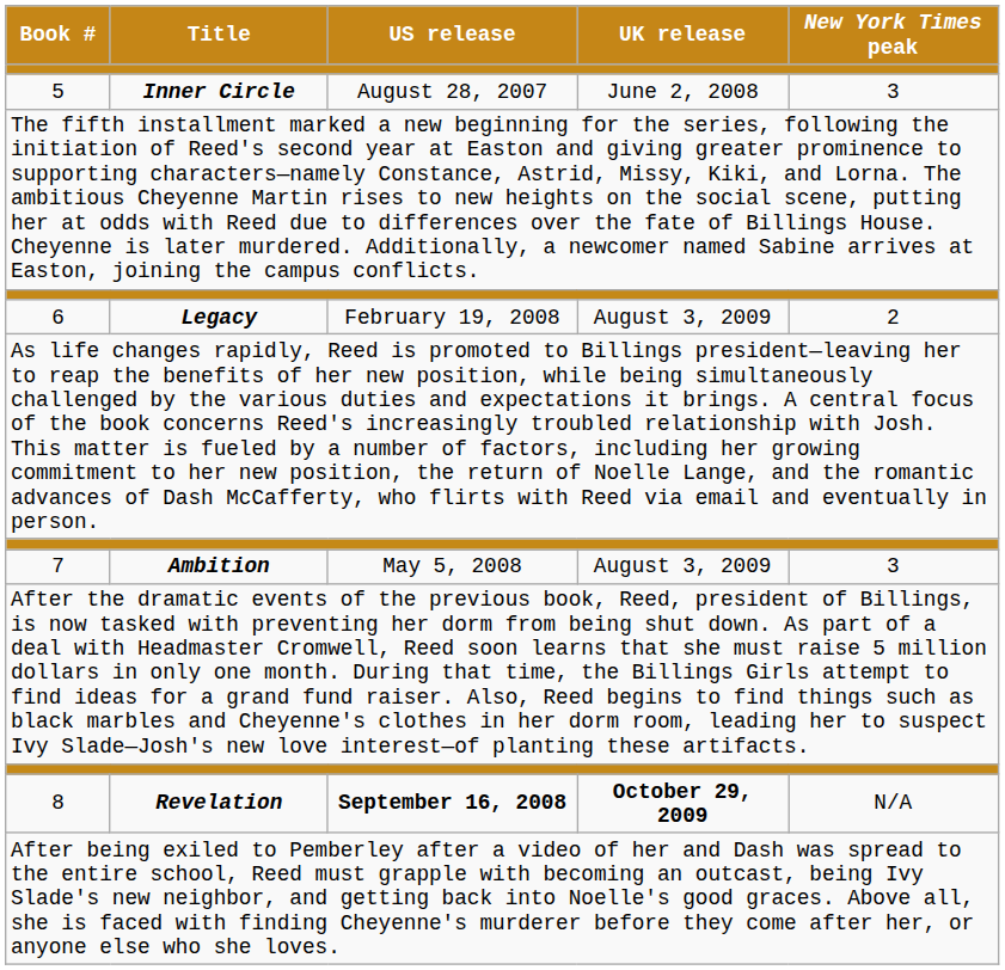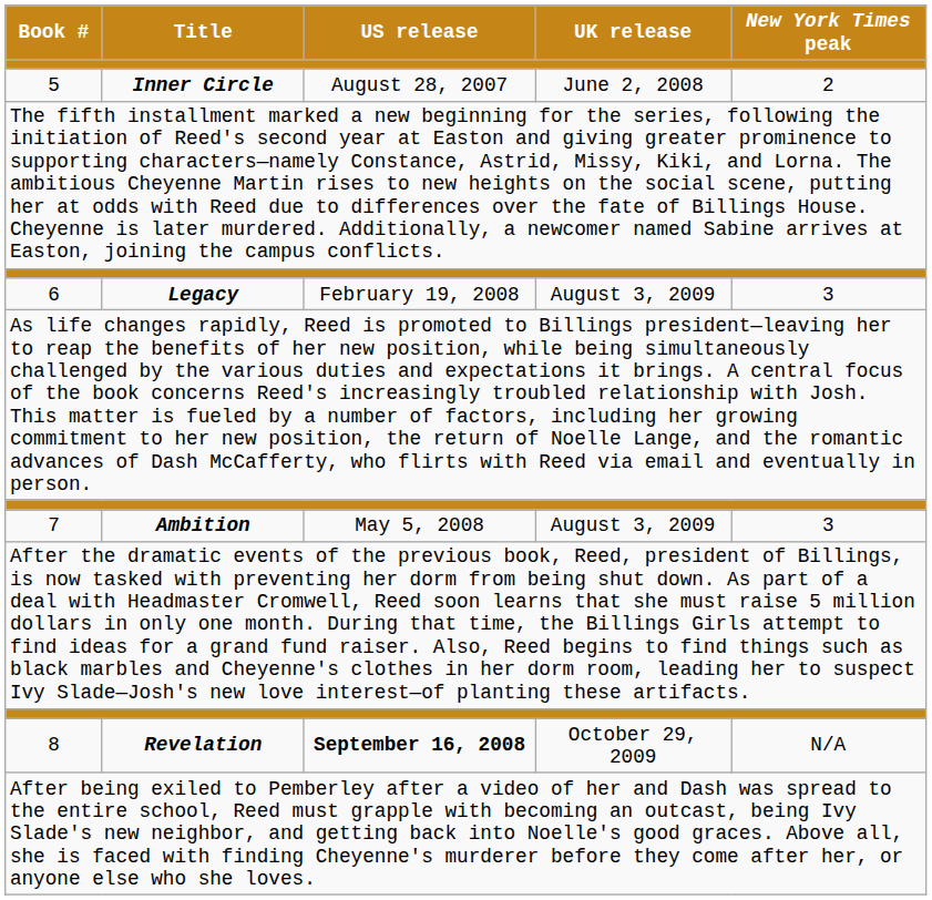5 | New York Times peak: 3 -> 2
6 | New York Times peak: 2 -> 3
8 | UK release: bold -> normal
